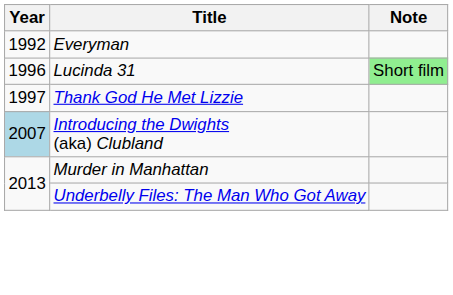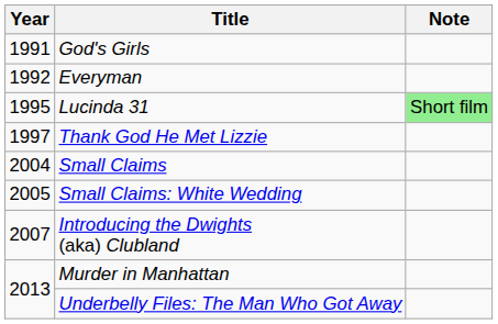+ row: 1991 | God's Girls
Lucinda 31 | Year: 1996 -> 1995
+ row: 2004 | Small Claims
+ row: 2005 | Small Claims: White Wedding
Introducing the Dwights (aka) Clubland | Year: lightblue background -> no background
